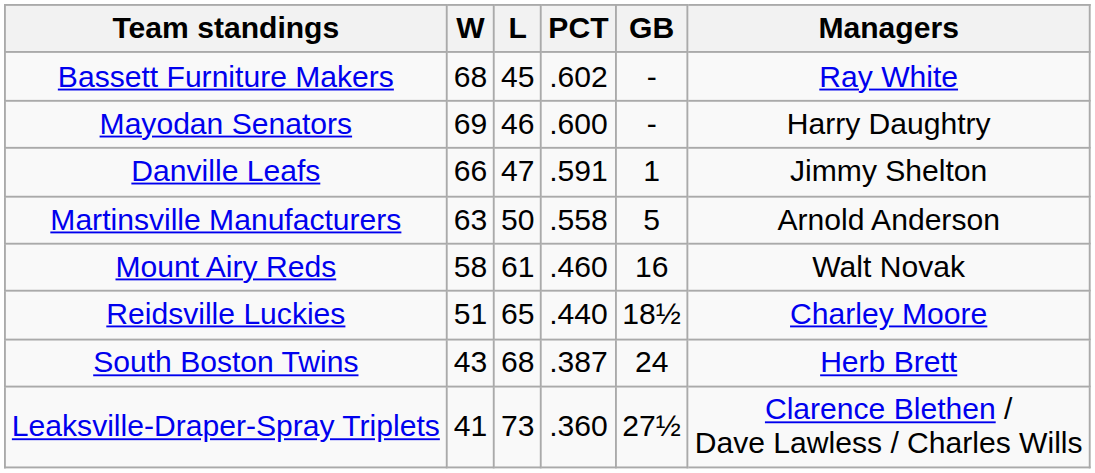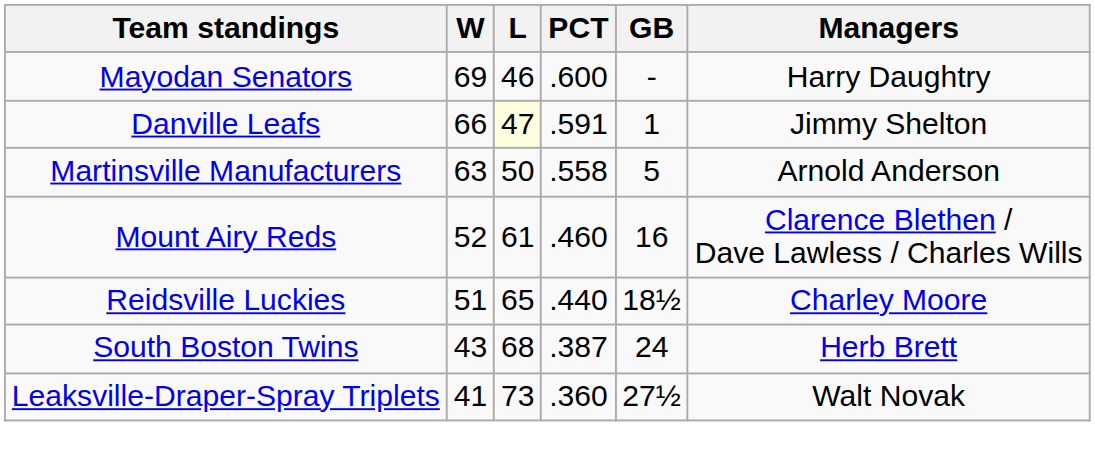- row: Bassett Furniture Makers | 68 | 45 | .602 | - | Ray White
Danville Leafs | L: no background -> lightyellow background
Mount Airy Reds | W: 58 -> 52
Mount Airy Reds | Managers: Walt Novak -> Clarence Blethen / Dave Lawless / Charles Wills
Leaksville-Draper-Spray Triplets | Managers: Clarence Blethen / Dave Lawless / Charles Wills -> Walt Novak
